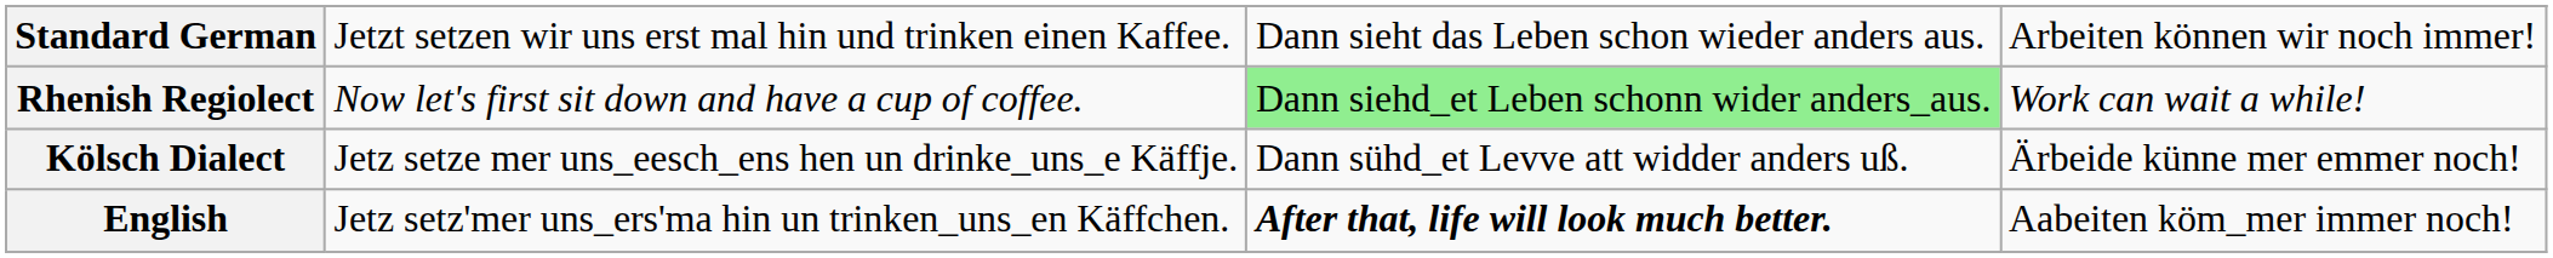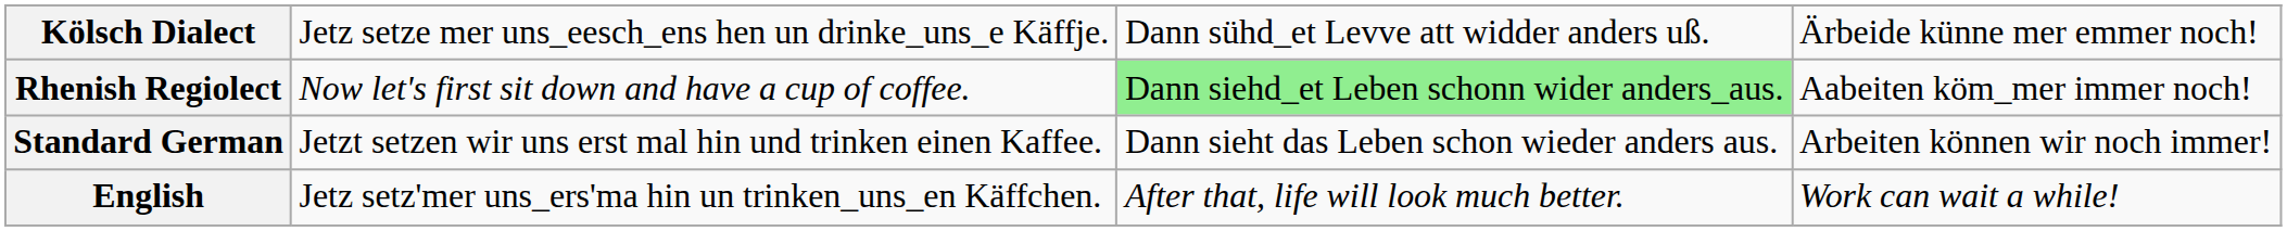rows swapped: Kölsch Dialect <-> Standard German
Rhenish Regiolect | column 4: Work can wait a while! -> Aabeiten köm_mer immer noch!
English | column 3: bold -> normal
English | column 4: Aabeiten köm_mer immer noch! -> Work can wait a while!
